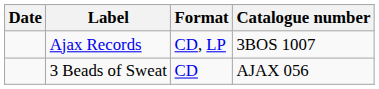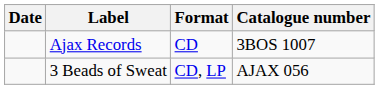Ajax Records | Format: CD, LP -> CD
3 Beads of Sweat | Format: CD -> CD, LP
